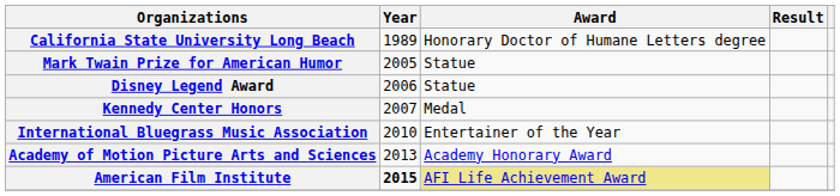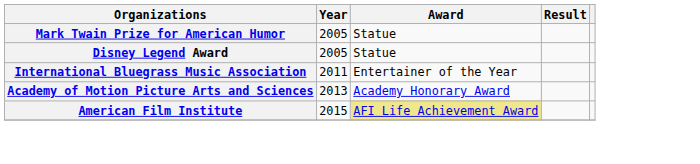- row: California State University Long Beach | 1989 | Honorary Doctor of Humane Letters degree
Disney Legend Award | Year: 2006 -> 2005
- row: Kennedy Center Honors | 2007 | Medal
International Bluegrass Music Association | Year: 2010 -> 2011
American Film Institute | Year: bold -> normal
